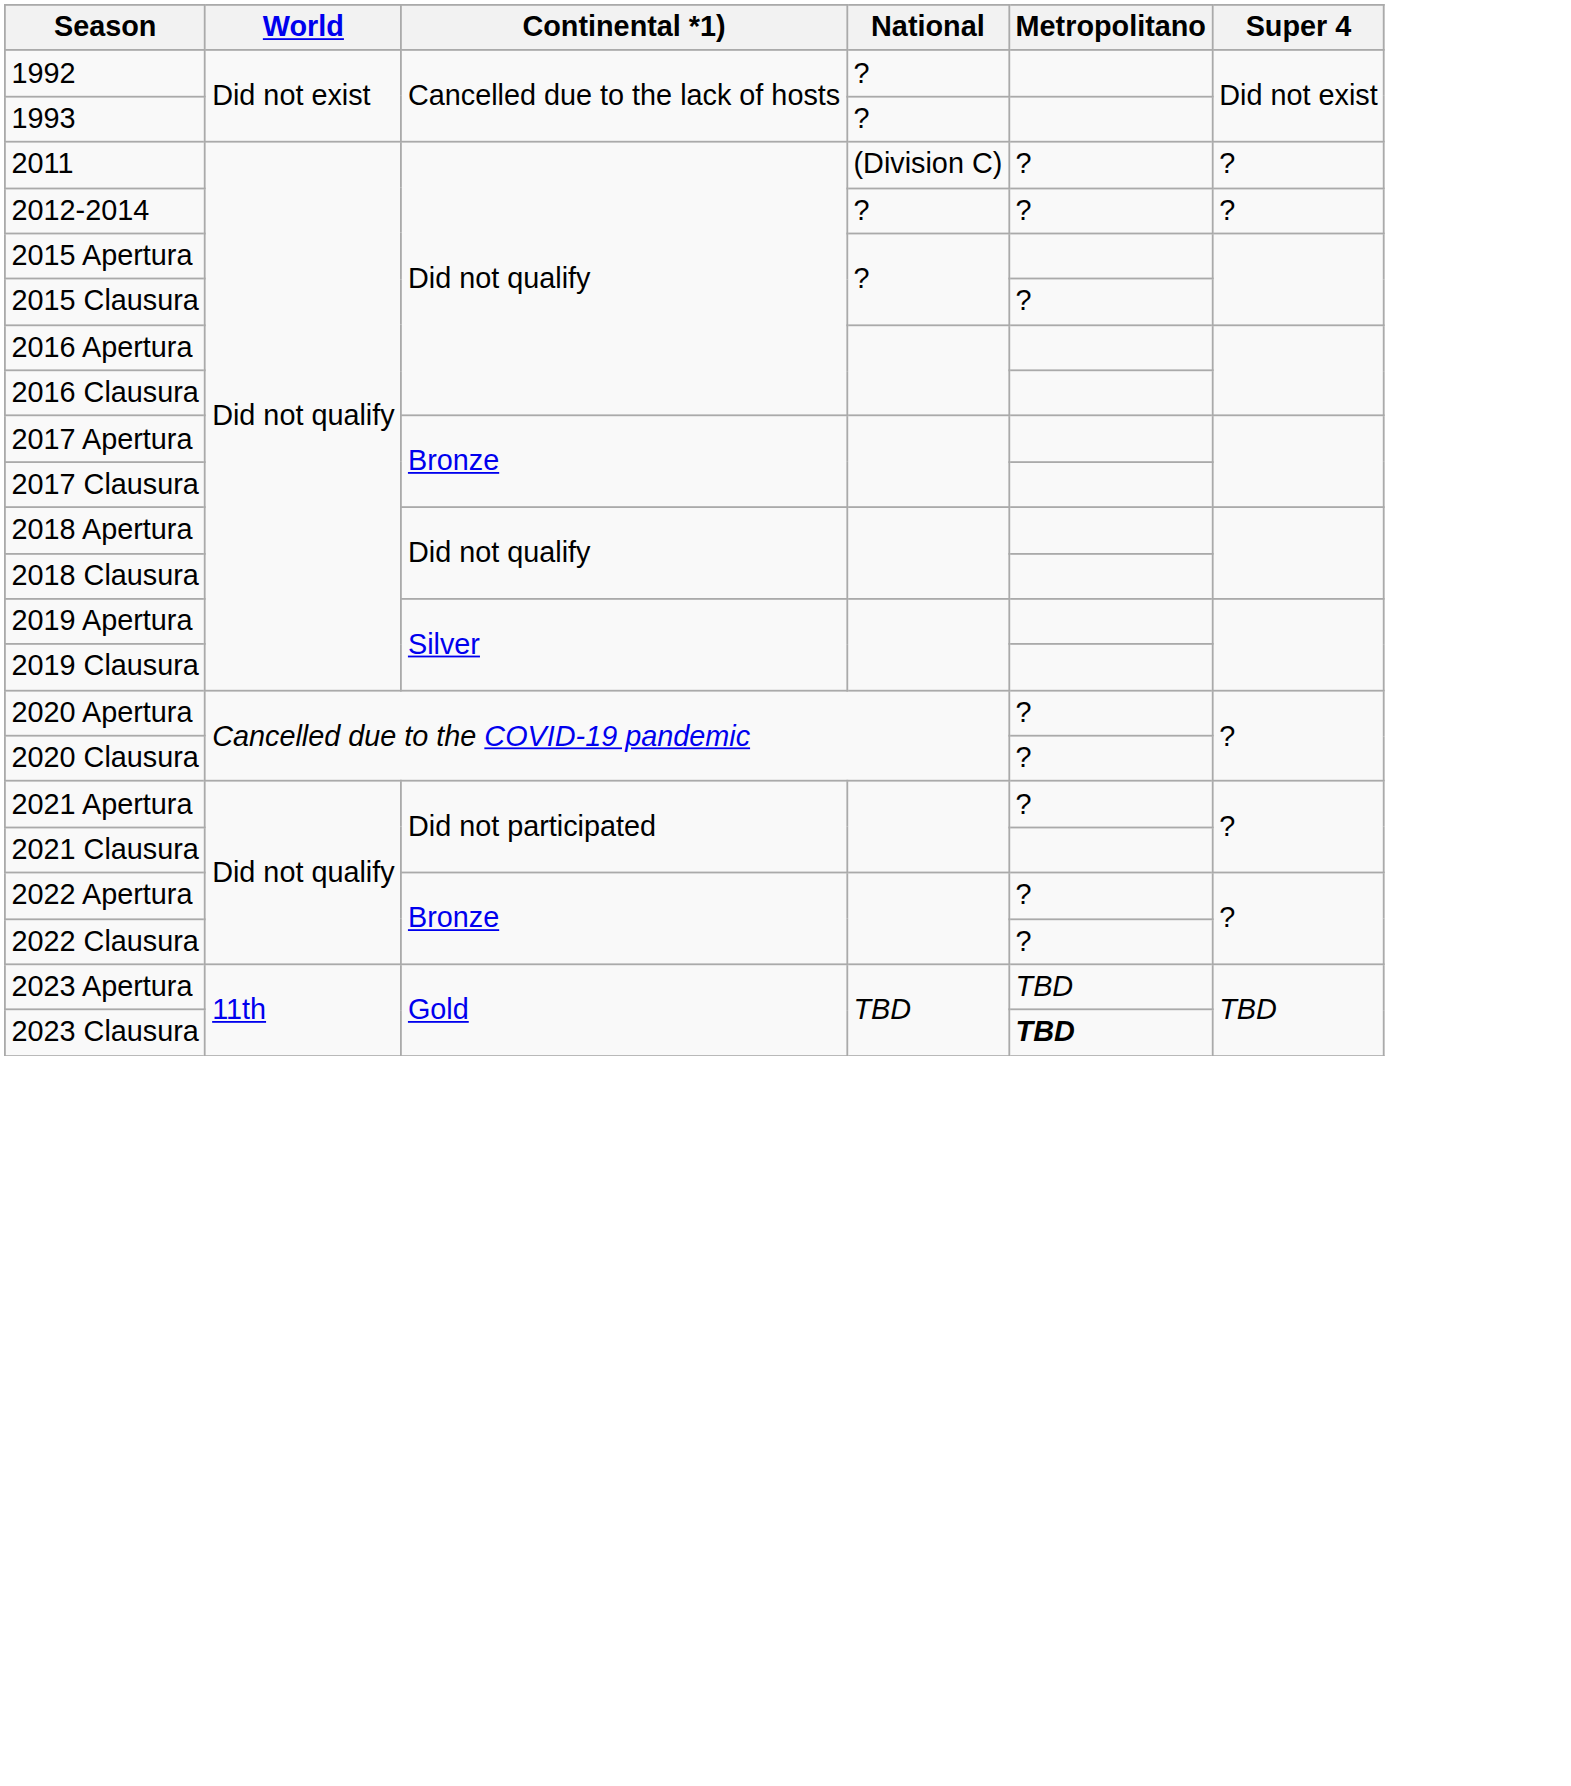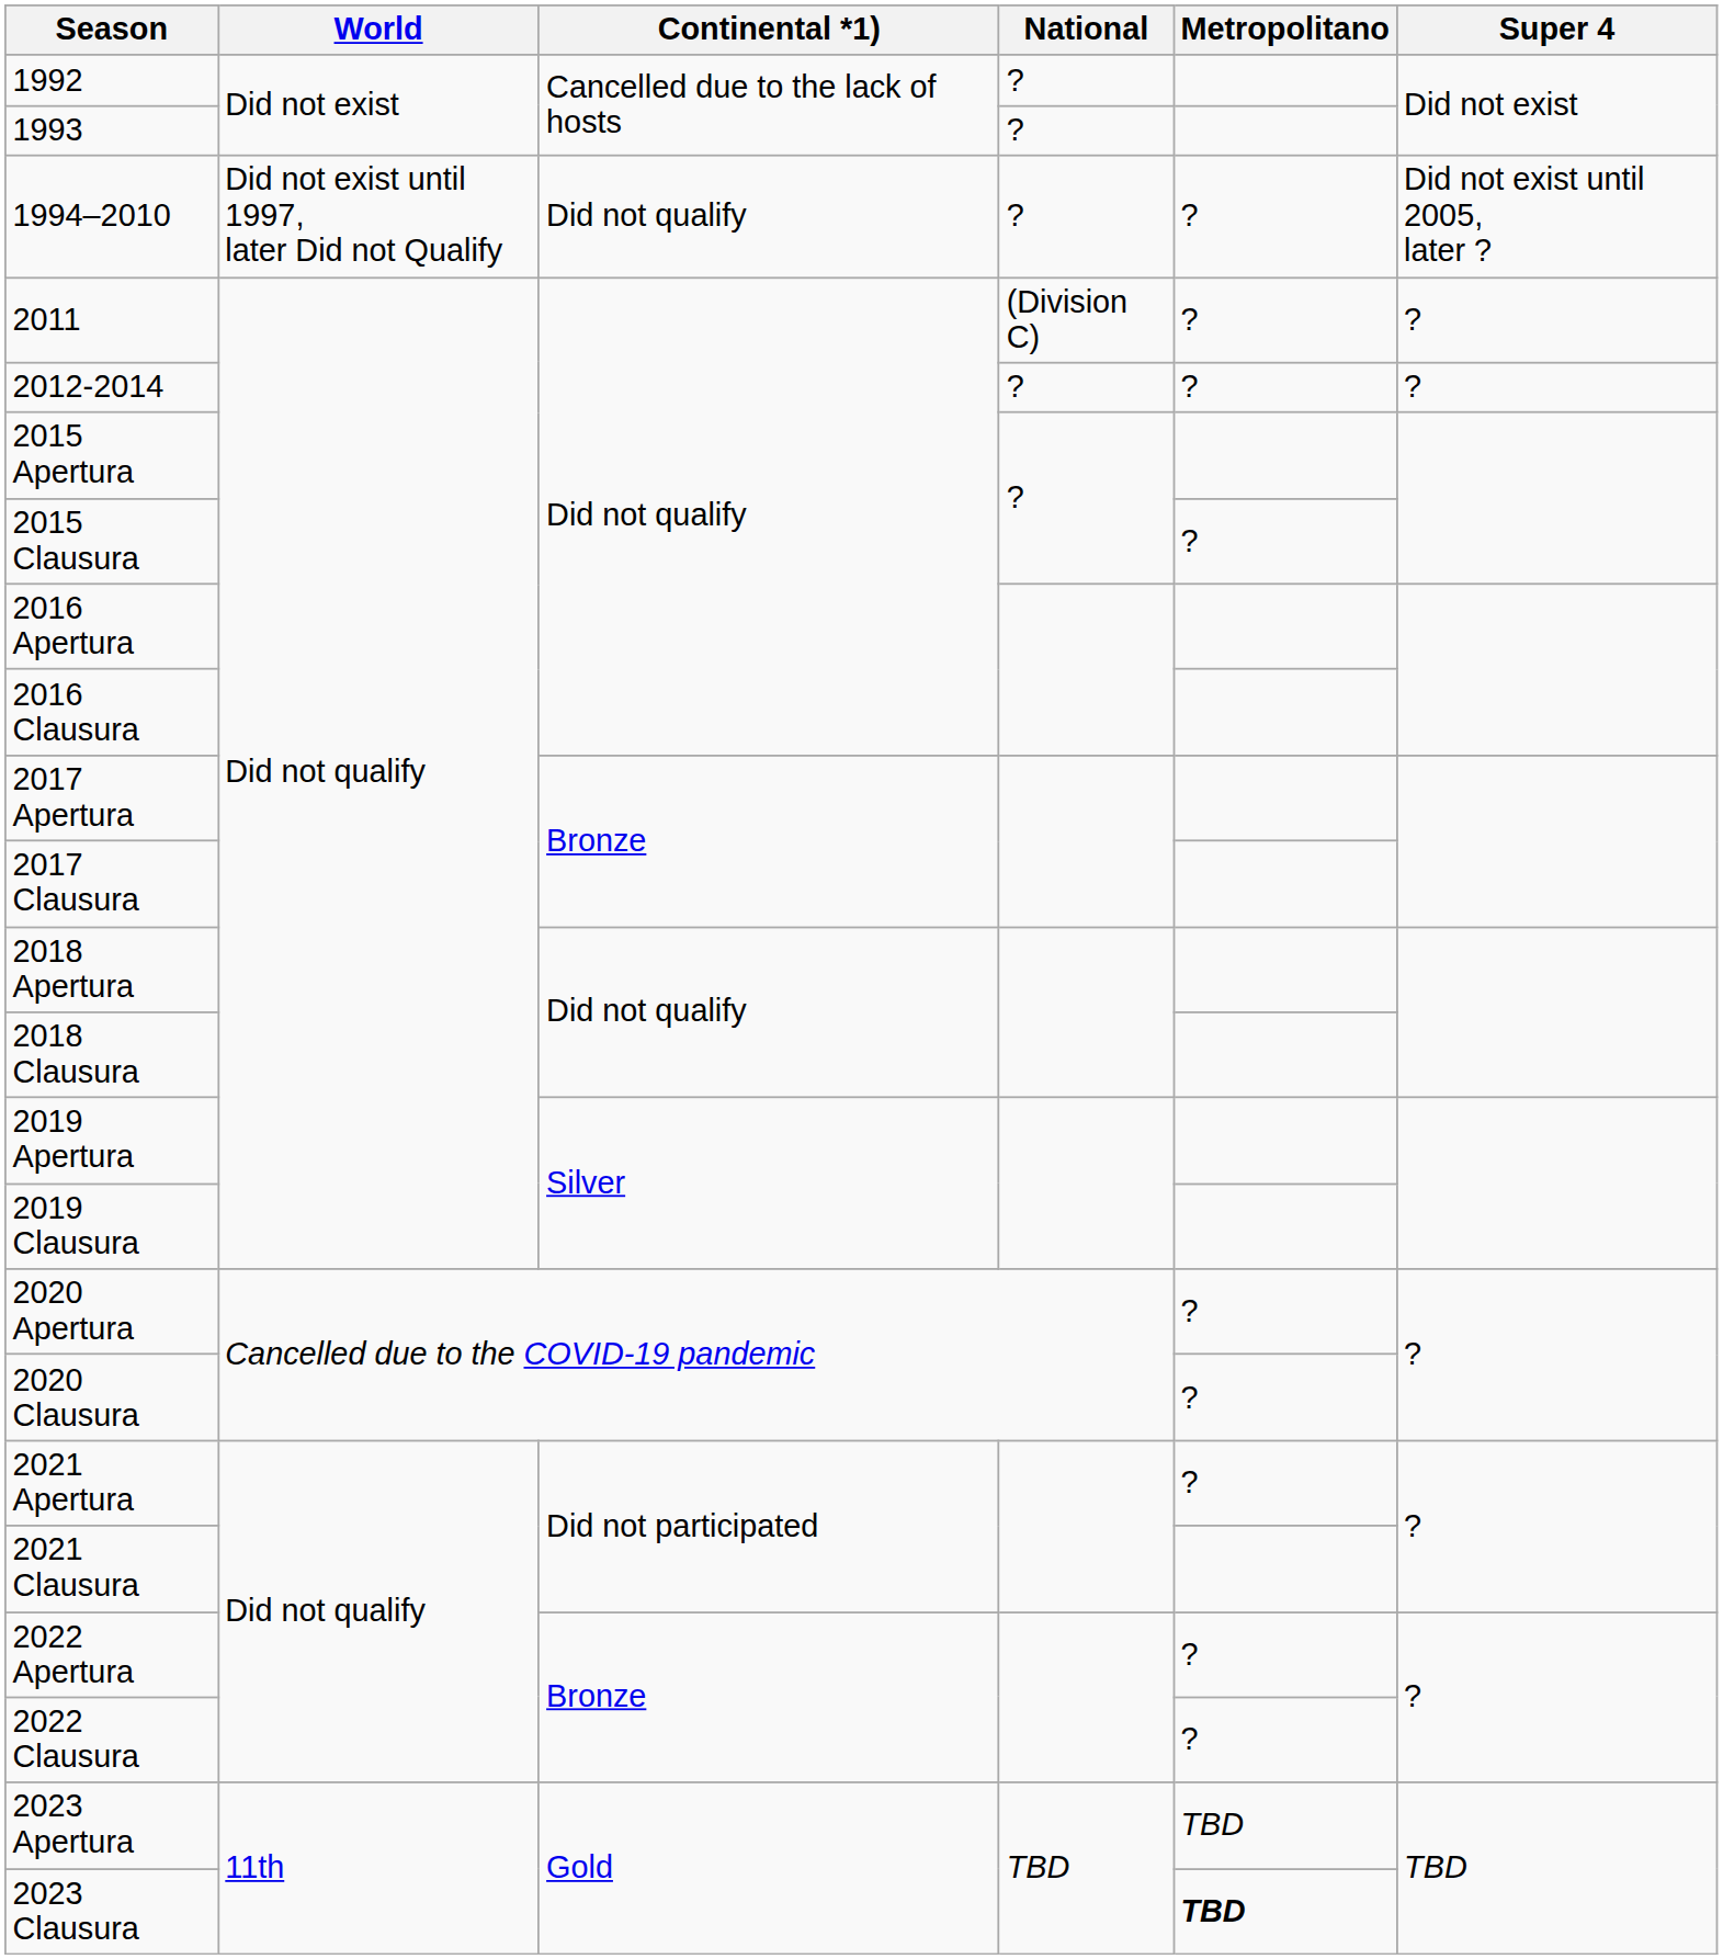+ row: 1994–2010 | Did not exist until 1997, later Did not Qualify | Did not qualify | ? | ? | Did not exist until 2005, later ?
